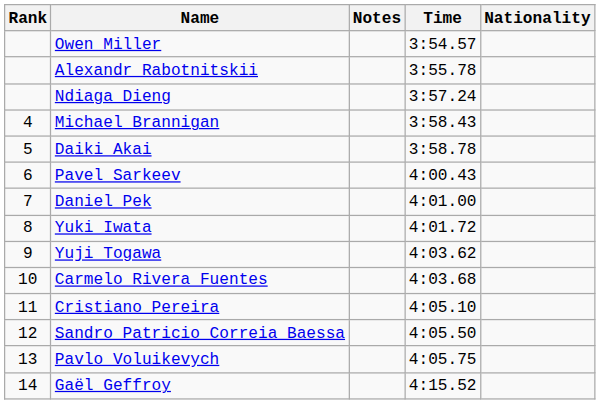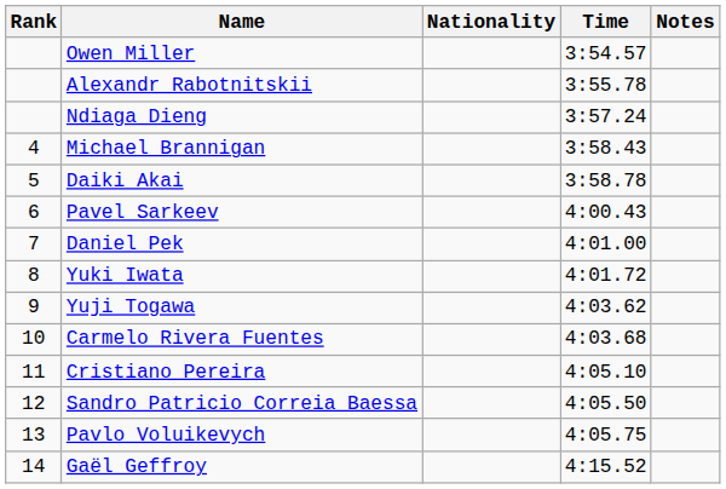columns swapped: Nationality <-> Notes
